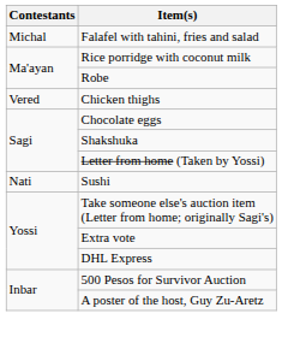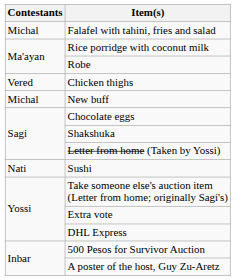+ row: Michal | New buff
